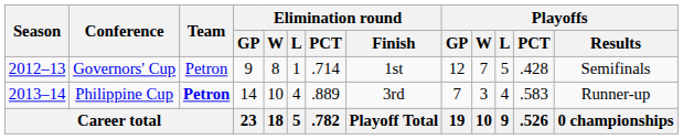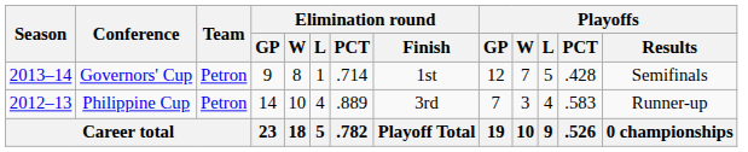Governors' Cup | Season: 2012–13 -> 2013–14
Philippine Cup | Season: 2013–14 -> 2012–13
Philippine Cup | Team: bold -> normal
